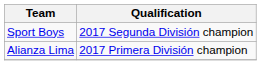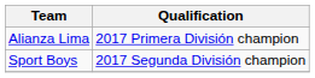rows swapped: Alianza Lima <-> Sport Boys
